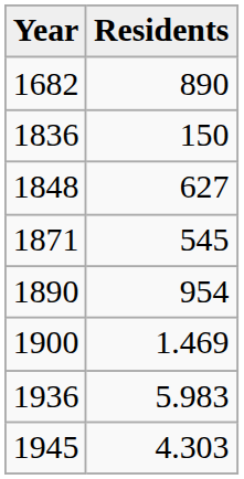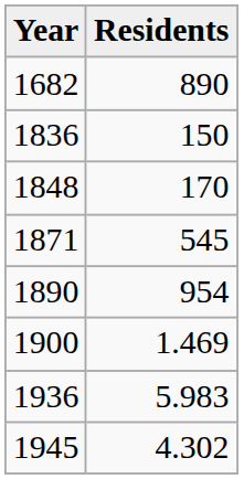1848 | Residents: 627 -> 170
1945 | Residents: 4.303 -> 4.302
